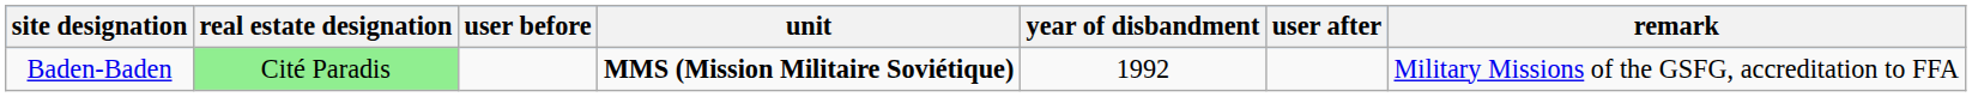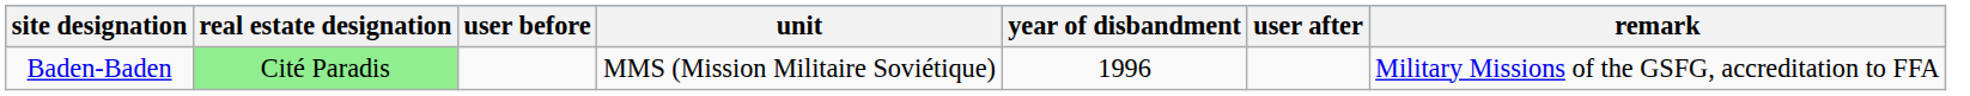Baden-Baden | unit: bold -> normal
Baden-Baden | year of disbandment: 1992 -> 1996
